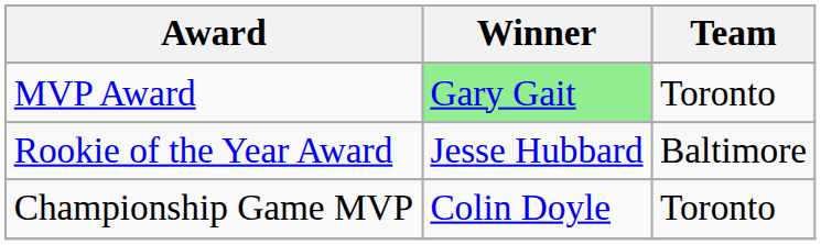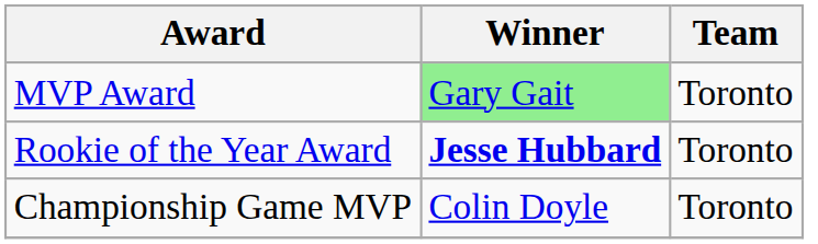Rookie of the Year Award | Winner: normal -> bold
Rookie of the Year Award | Team: Baltimore -> Toronto
